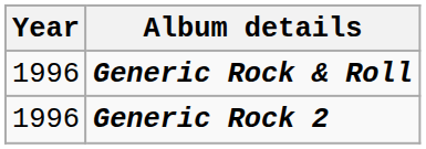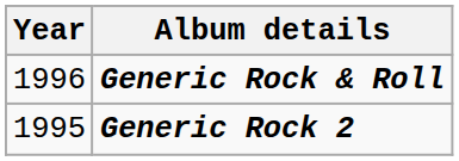Generic Rock 2 | Year: 1996 -> 1995
